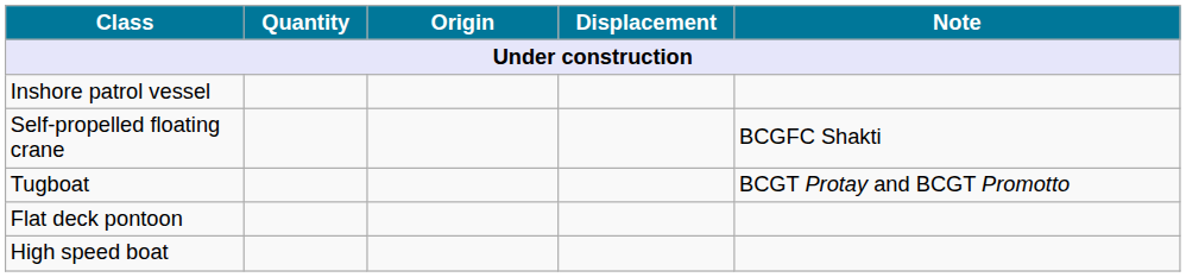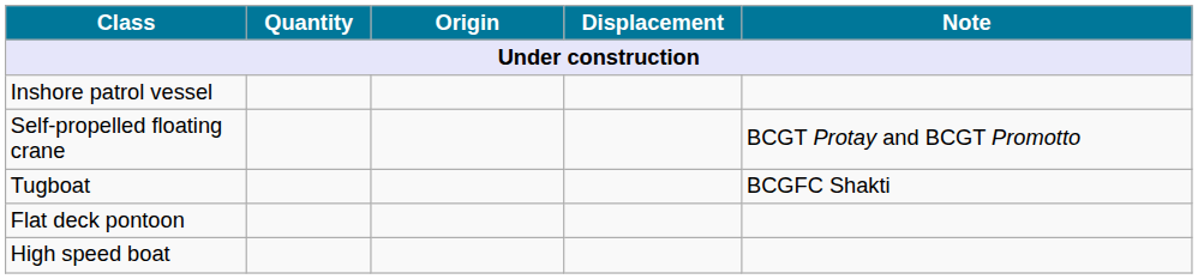Self-propelled floating crane | Note: BCGFC Shakti -> BCGT Protay and BCGT Promotto
Tugboat | Note: BCGT Protay and BCGT Promotto -> BCGFC Shakti
